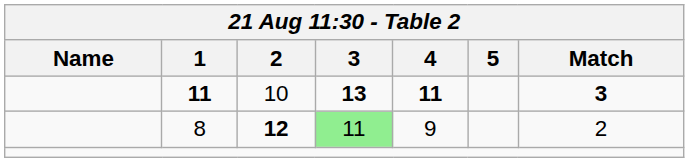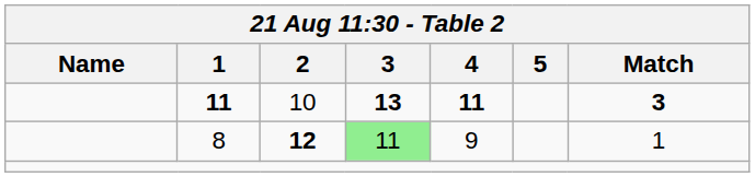8 | Match: 2 -> 1
